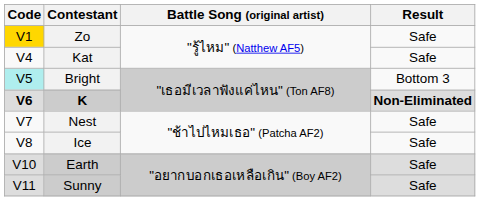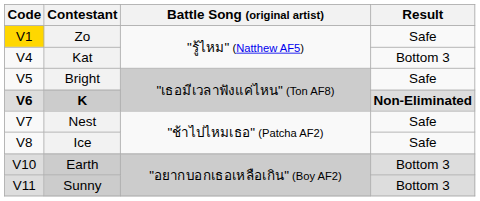Kat | Result: Safe -> Bottom 3
Bright | Code: paleturquoise background -> no background
Bright | Result: Bottom 3 -> Safe
Earth | Result: Safe -> Bottom 3
Sunny | Result: Safe -> Bottom 3
